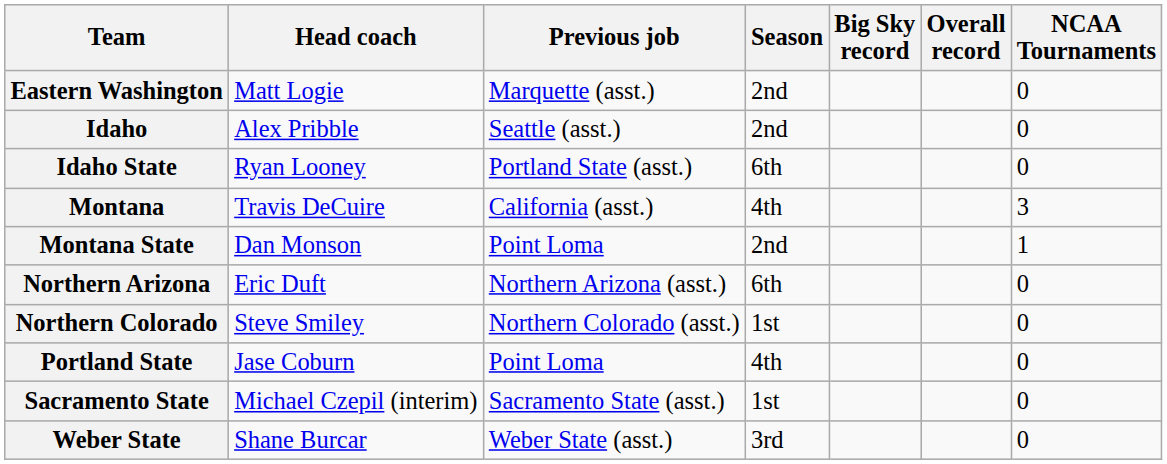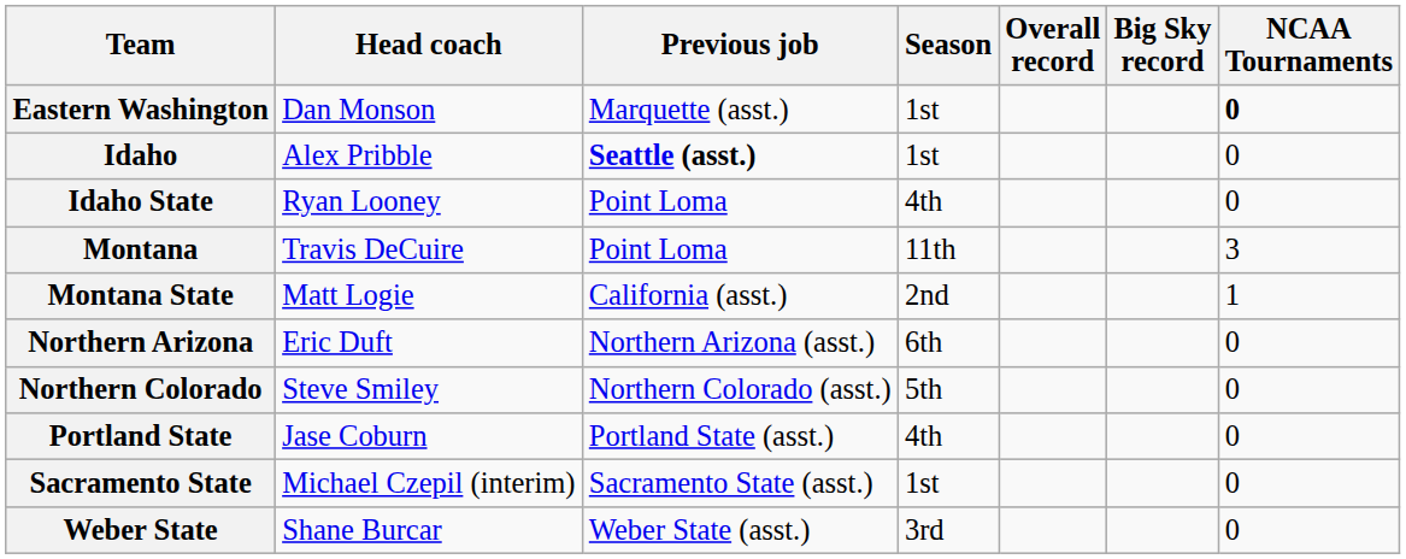columns swapped: Overall record <-> Big Sky record
Eastern Washington | Head coach: Matt Logie -> Dan Monson
Eastern Washington | Season: 2nd -> 1st
Eastern Washington | NCAA Tournaments: normal -> bold
Idaho | Previous job: normal -> bold
Idaho | Season: 2nd -> 1st
Idaho State | Previous job: Portland State (asst.) -> Point Loma
Idaho State | Season: 6th -> 4th
Montana | Previous job: California (asst.) -> Point Loma
Montana | Season: 4th -> 11th
Montana State | Head coach: Dan Monson -> Matt Logie
Montana State | Previous job: Point Loma -> California (asst.)
Northern Colorado | Season: 1st -> 5th
Portland State | Previous job: Point Loma -> Portland State (asst.)
